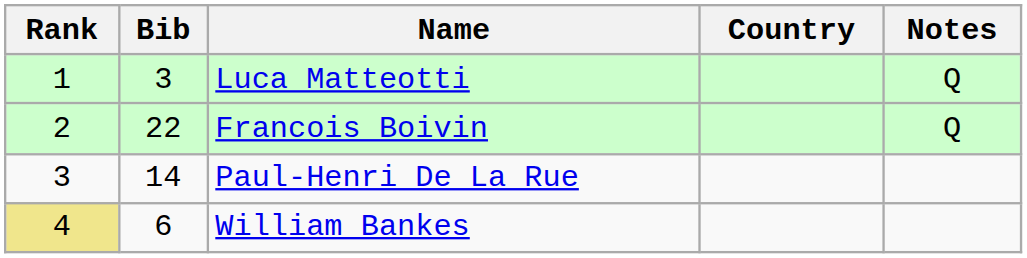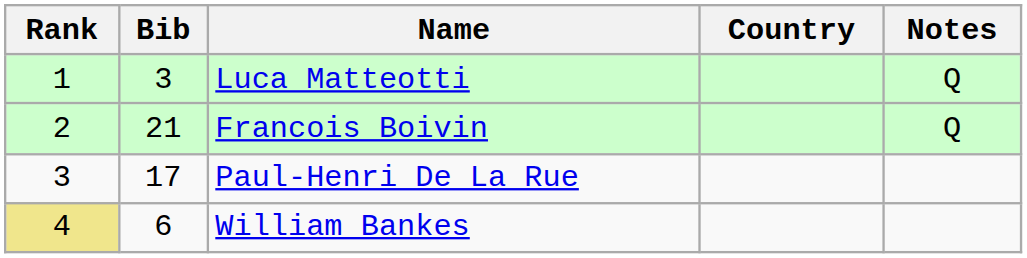Francois Boivin | Bib: 22 -> 21
Paul-Henri De La Rue | Bib: 14 -> 17
